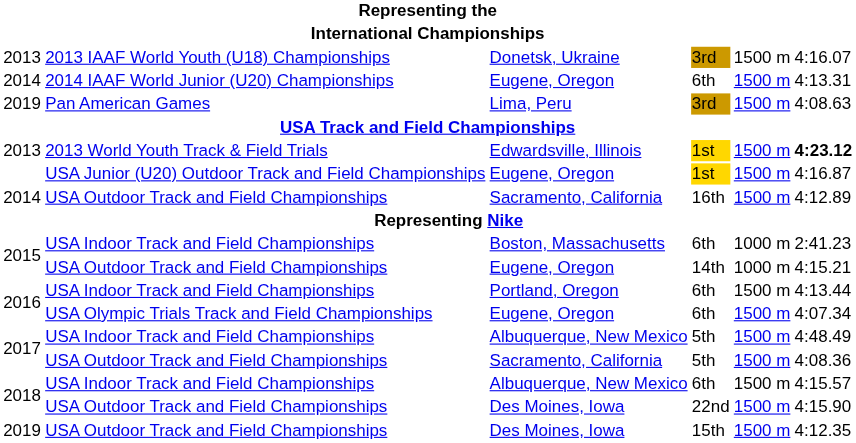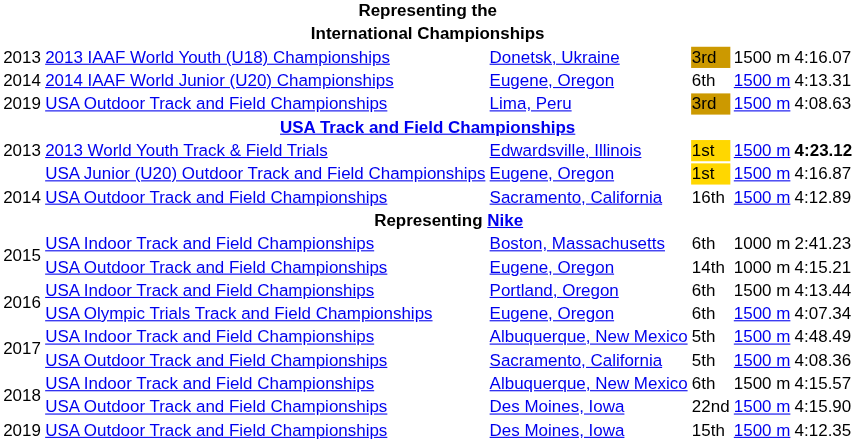Lima, Peru | column 2: Pan American Games -> USA Outdoor Track and Field Championships
